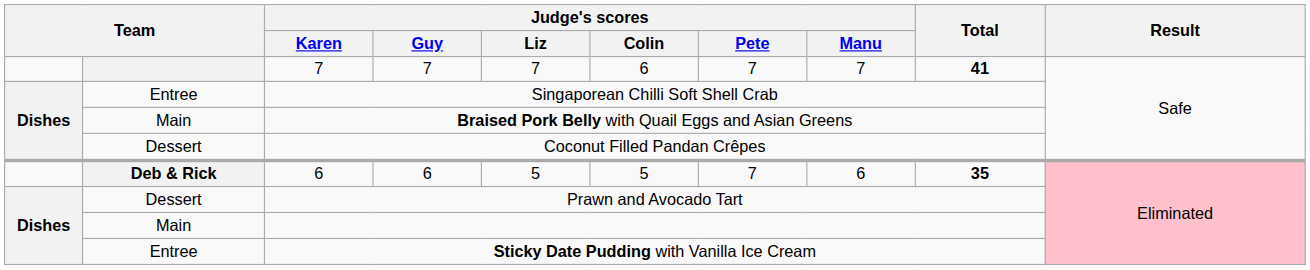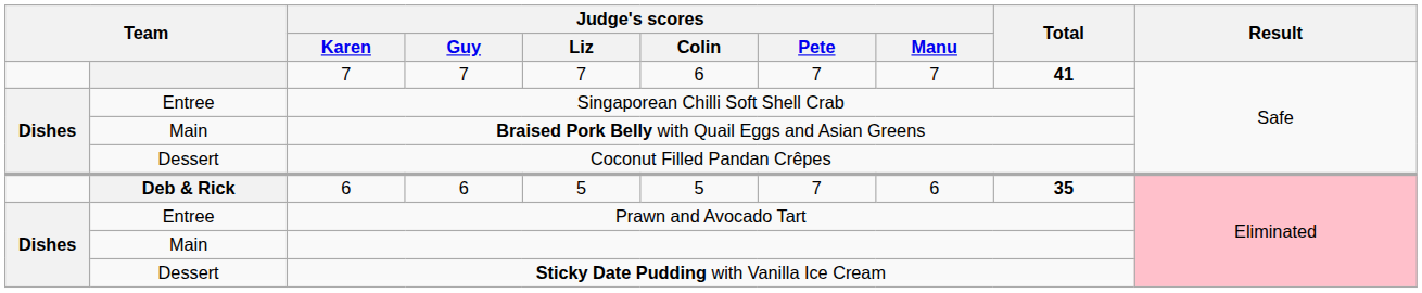Prawn and Avocado Tart | column 2: Dessert -> Entree
Sticky Date Pudding with Vanilla Ice Cream | column 2: Entree -> Dessert
